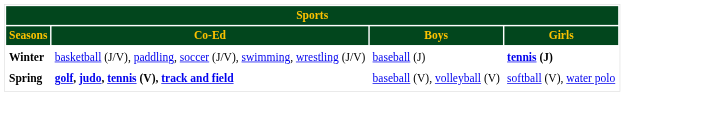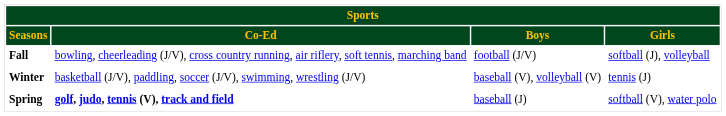+ row: Fall | bowling, cheerleading (J/V), cross country running, air riflery, soft tennis, marching band | football (J/V) | softball (J), volleyball
Winter | column 3: baseball (J) -> baseball (V), volleyball (V)
Winter | column 4: bold -> normal
Spring | column 3: baseball (V), volleyball (V) -> baseball (J)
